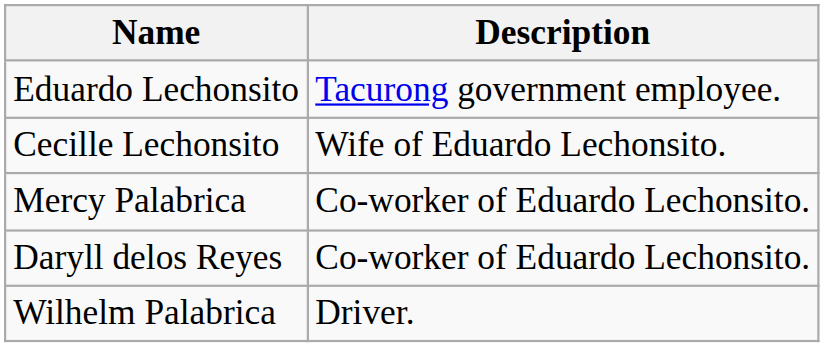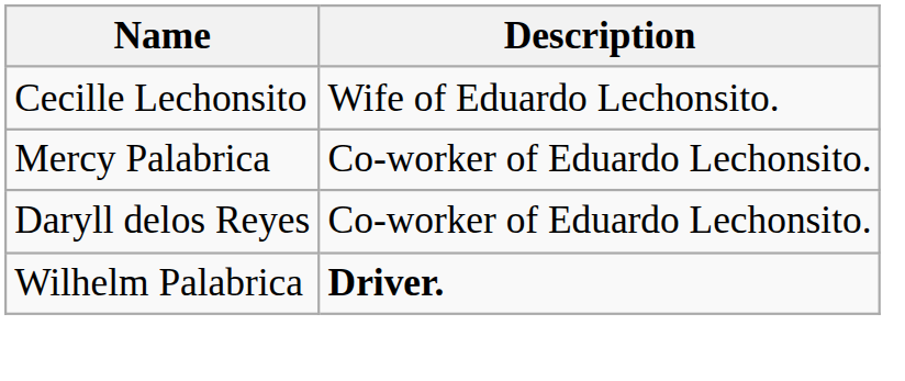- row: Eduardo Lechonsito | Tacurong government employee.
Wilhelm Palabrica | Description: normal -> bold
